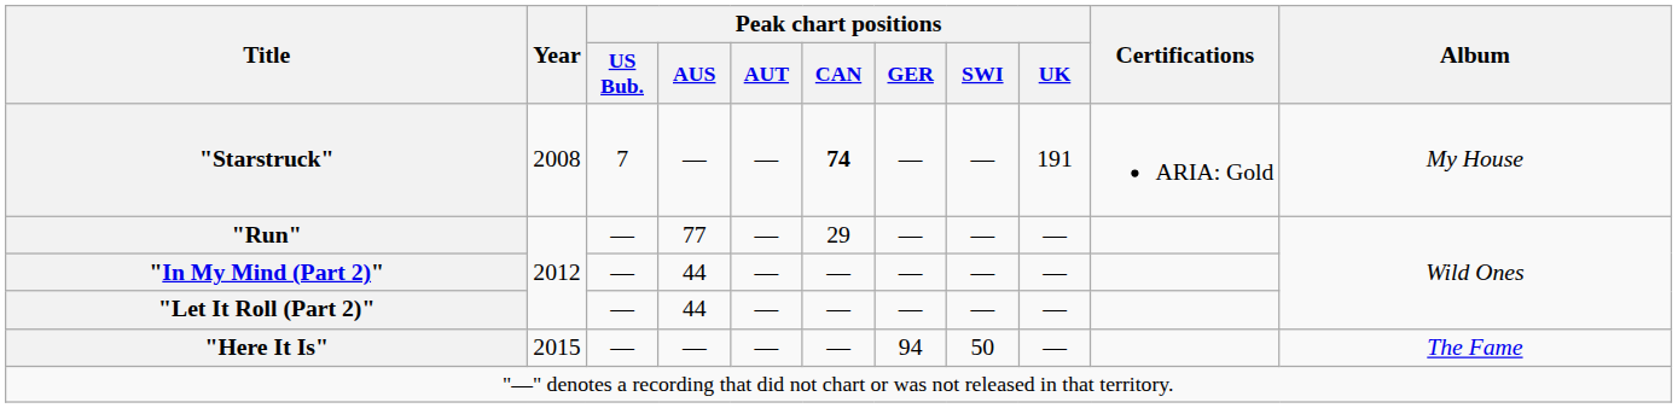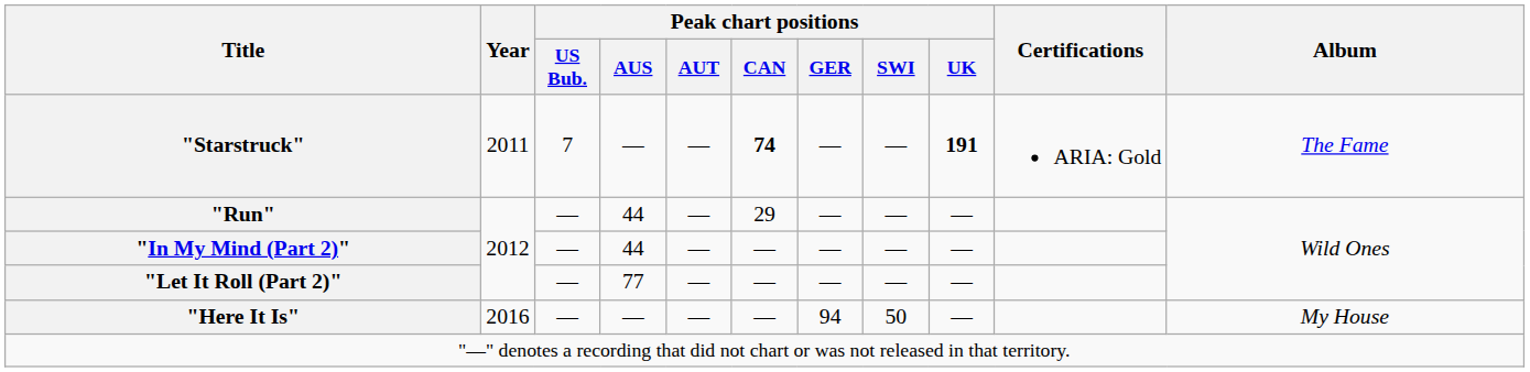"Starstruck" | Year: 2008 -> 2011
"Starstruck" | Peak chart positions / UK: normal -> bold
"Starstruck" | Album: My House -> The Fame
"Run" | Peak chart positions / AUS: 77 -> 44
"Let It Roll (Part 2)" | Peak chart positions / AUS: 44 -> 77
"Here It Is" | Year: 2015 -> 2016
"Here It Is" | Album: The Fame -> My House
